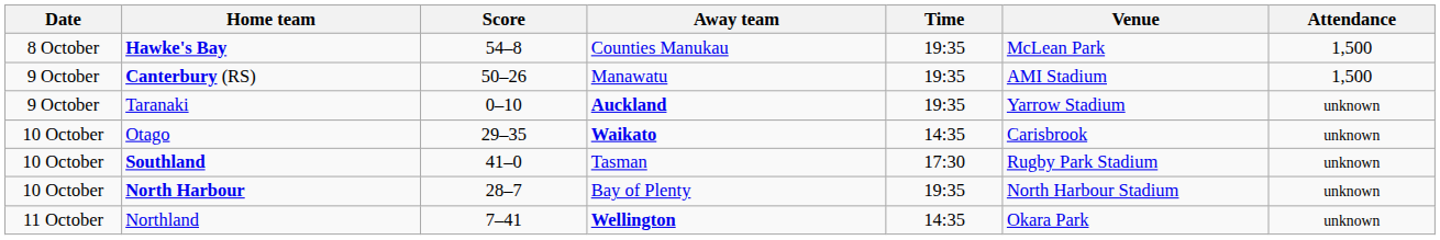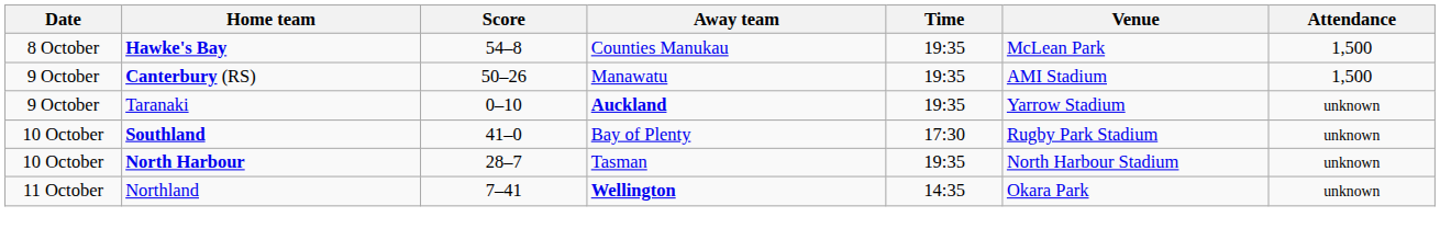- row: 10 October | Otago | 29–35 | Waikato | 14:35 | Carisbrook | unknown
Southland | Away team: Tasman -> Bay of Plenty
North Harbour | Away team: Bay of Plenty -> Tasman
